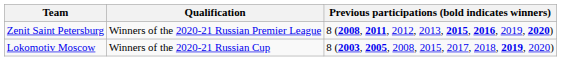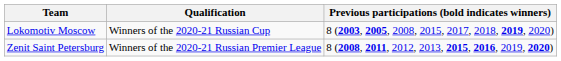rows swapped: Zenit Saint Petersburg <-> Lokomotiv Moscow
